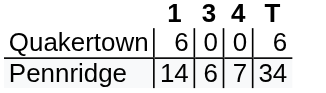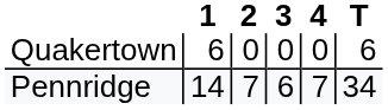+ column: 2 | 0 | 7
